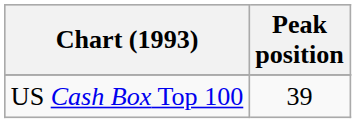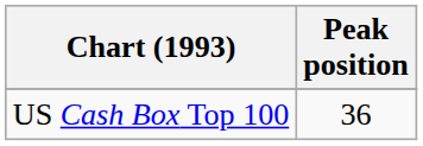US Cash Box Top 100 | Peak position: 39 -> 36
